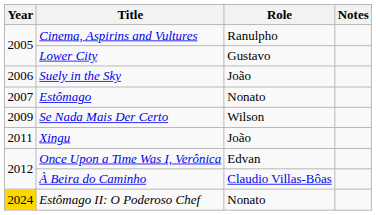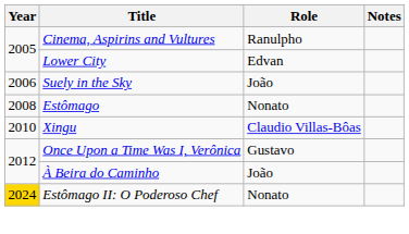Lower City | Role: Gustavo -> Edvan
Estômago | Year: 2007 -> 2008
- row: 2009 | Se Nada Mais Der Certo | Wilson
Xingu | Year: 2011 -> 2010
Xingu | Role: João -> Claudio Villas-Bôas
Once Upon a Time Was I, Verônica | Role: Edvan -> Gustavo
À Beira do Caminho | Role: Claudio Villas-Bôas -> João
